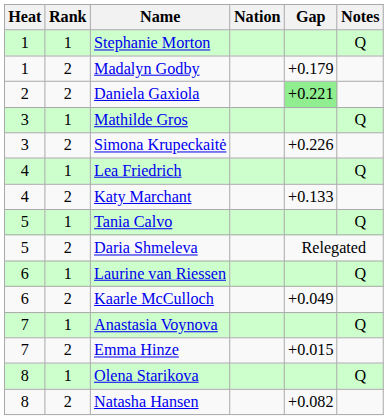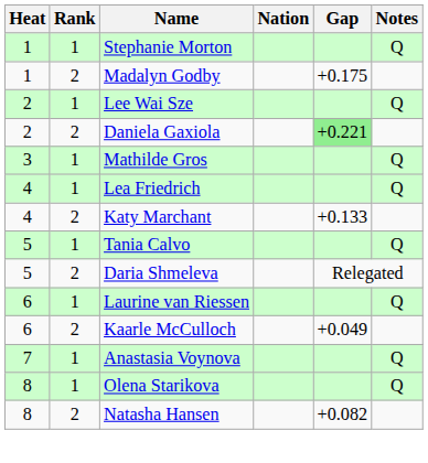Madalyn Godby | Gap: +0.179 -> +0.175
+ row: 2 | 1 | Lee Wai Sze | Q
- row: 3 | 2 | Simona Krupeckaitė | +0.226
- row: 7 | 2 | Emma Hinze | +0.015
